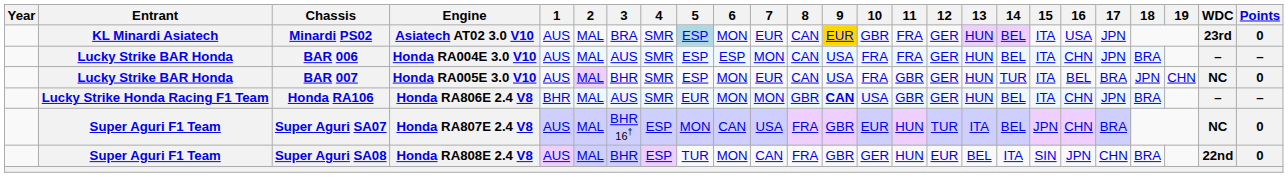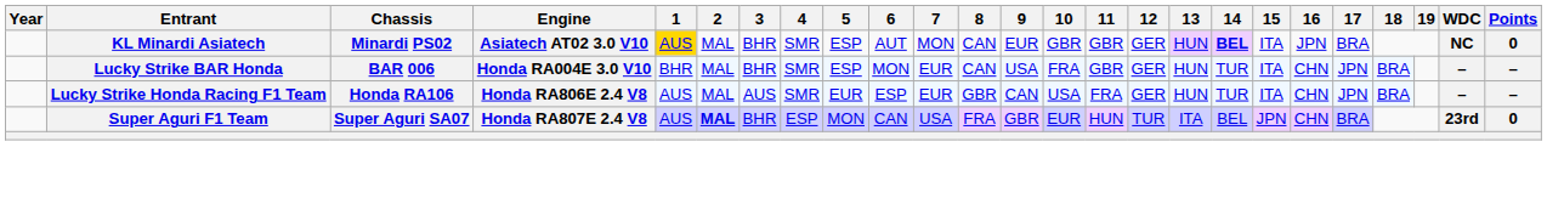Minardi PS02 | 1: no background -> gold background
Minardi PS02 | 3: BRA -> BHR
Minardi PS02 | 5: lightblue background -> no background
Minardi PS02 | 6: MON -> AUT
Minardi PS02 | 7: EUR -> MON
Minardi PS02 | 9: gold background -> no background
Minardi PS02 | 11: FRA -> GBR
Minardi PS02 | 14: normal -> bold
Minardi PS02 | 16: USA -> JPN
Minardi PS02 | 17: JPN -> BRA
Minardi PS02 | WDC: 23rd -> NC
BAR 006 | 1: AUS -> BHR
BAR 006 | 3: AUS -> BHR
BAR 006 | 6: ESP -> MON
BAR 006 | 7: MON -> EUR
BAR 006 | 11: FRA -> GBR
BAR 006 | 14: BEL -> TUR
- row: Lucky Strike BAR Honda | BAR 007 | Honda RA005E 3.0 V10 | AUS | MAL | BHR | SMR | ESP | MON | EUR | CAN | USA | FRA | GBR | GER | HUN | TUR | ITA | BEL | BRA | JPN | CHN | NC | 0
Honda RA106 | 1: BHR -> AUS
Honda RA106 | 6: MON -> ESP
Honda RA106 | 7: MON -> EUR
Honda RA106 | 9: bold -> normal
Honda RA106 | 11: GBR -> FRA
Honda RA106 | 14: BEL -> TUR
Super Aguri SA07 | 2: normal -> bold
Super Aguri SA07 | 3: BHR 16† -> BHR
Super Aguri SA07 | WDC: NC -> 23rd
- row: Super Aguri F1 Team | Super Aguri SA08 | Honda RA808E 2.4 V8 | AUS | MAL | BHR | ESP | TUR | MON | CAN | FRA | GBR | GER | HUN | EUR | BEL | ITA | SIN | JPN | CHN | BRA | 22nd | 0
